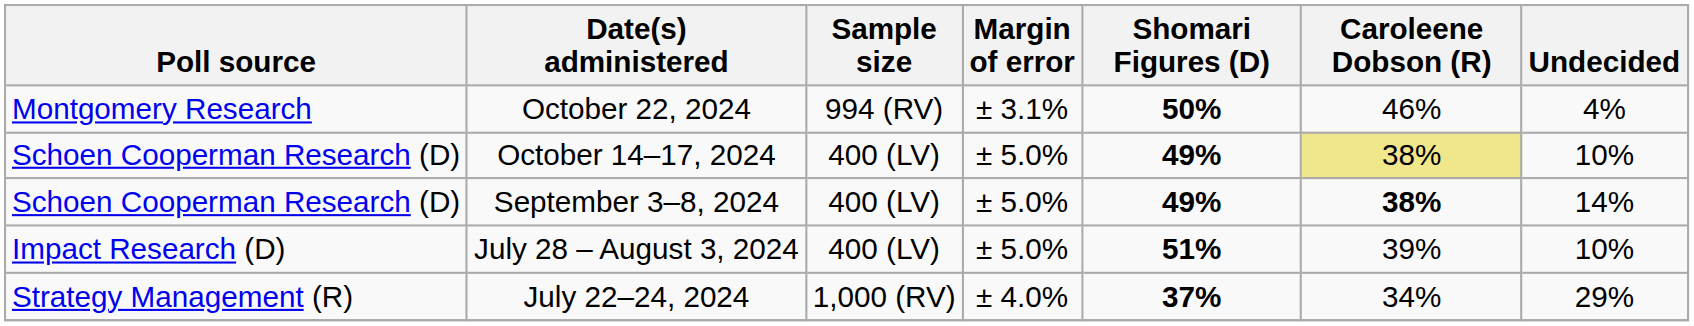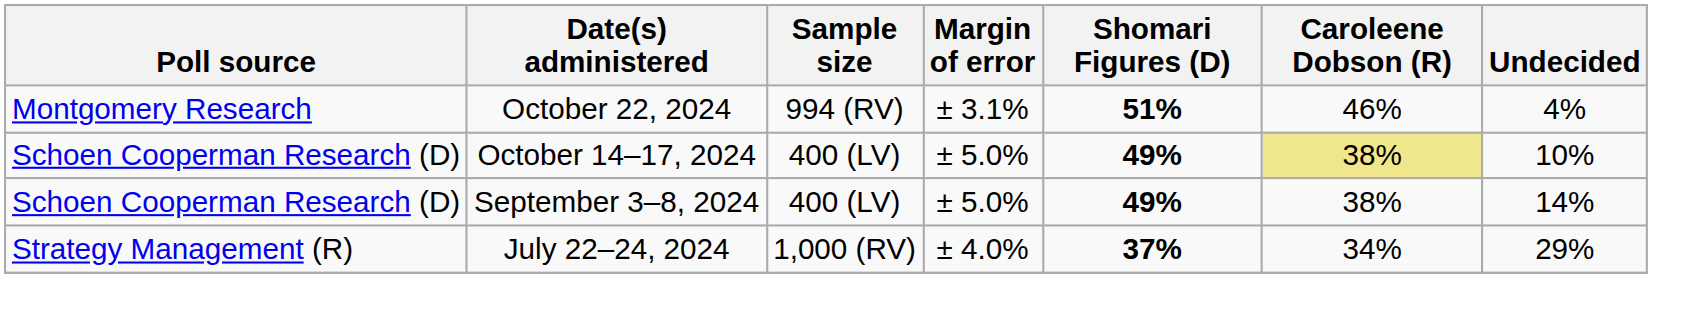October 22, 2024 | Shomari Figures (D): 50% -> 51%
September 3–8, 2024 | Caroleene Dobson (R): bold -> normal
- row: Impact Research (D) | July 28 – August 3, 2024 | 400 (LV) | ± 5.0% | 51% | 39% | 10%
